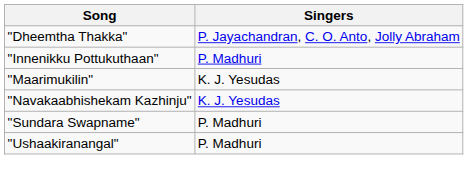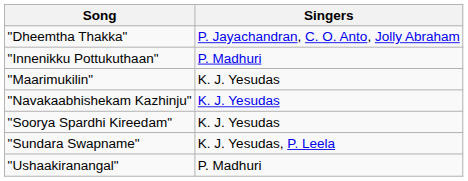+ row: "Soorya Spardhi Kireedam" | K. J. Yesudas
"Sundara Swapname" | Singers: P. Madhuri -> K. J. Yesudas, P. Leela
